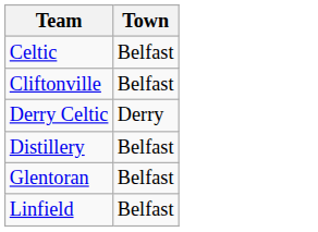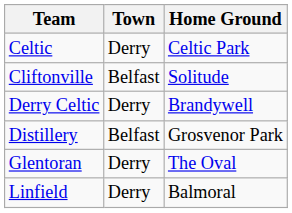+ column: Home Ground | Celtic Park | Solitude | Brandywell | Grosvenor Park | The Oval | Balmoral
Celtic | Town: Belfast -> Derry
Glentoran | Town: Belfast -> Derry
Linfield | Town: Belfast -> Derry
